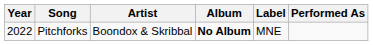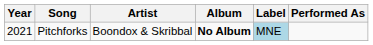Pitchforks | Year: 2022 -> 2021
Pitchforks | Label: no background -> lightblue background
